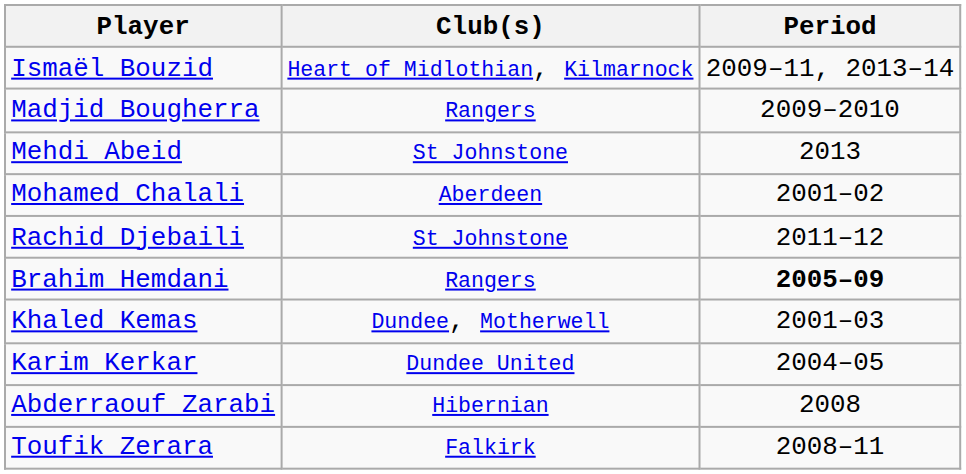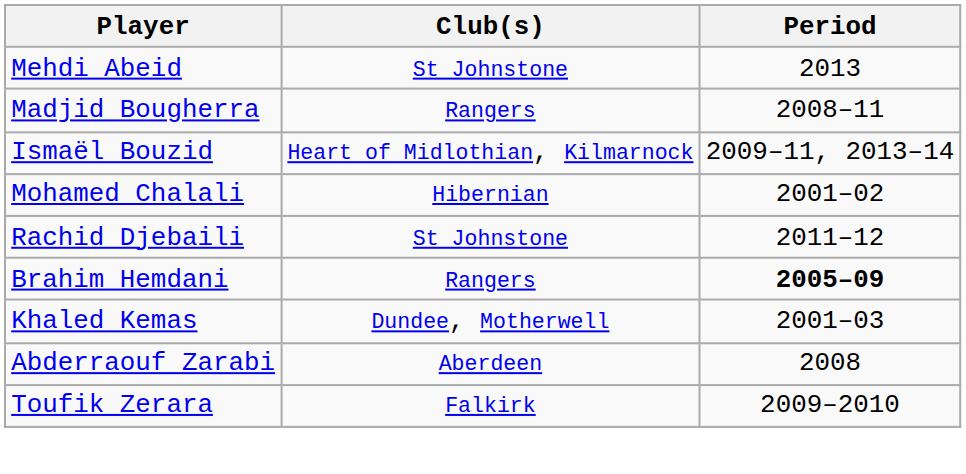rows swapped: Mehdi Abeid <-> Ismaël Bouzid
Madjid Bougherra | Period: 2009–2010 -> 2008–11
Mohamed Chalali | Club(s): Aberdeen -> Hibernian
- row: Karim Kerkar | Dundee United | 2004–05
Abderraouf Zarabi | Club(s): Hibernian -> Aberdeen
Toufik Zerara | Period: 2008–11 -> 2009–2010
